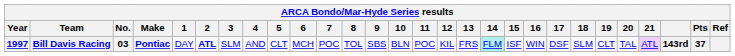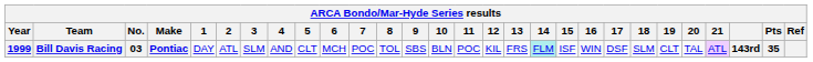Bill Davis Racing | Year: 1997 -> 1999
Bill Davis Racing | 2: bold -> normal
Bill Davis Racing | Pts: 37 -> 35
